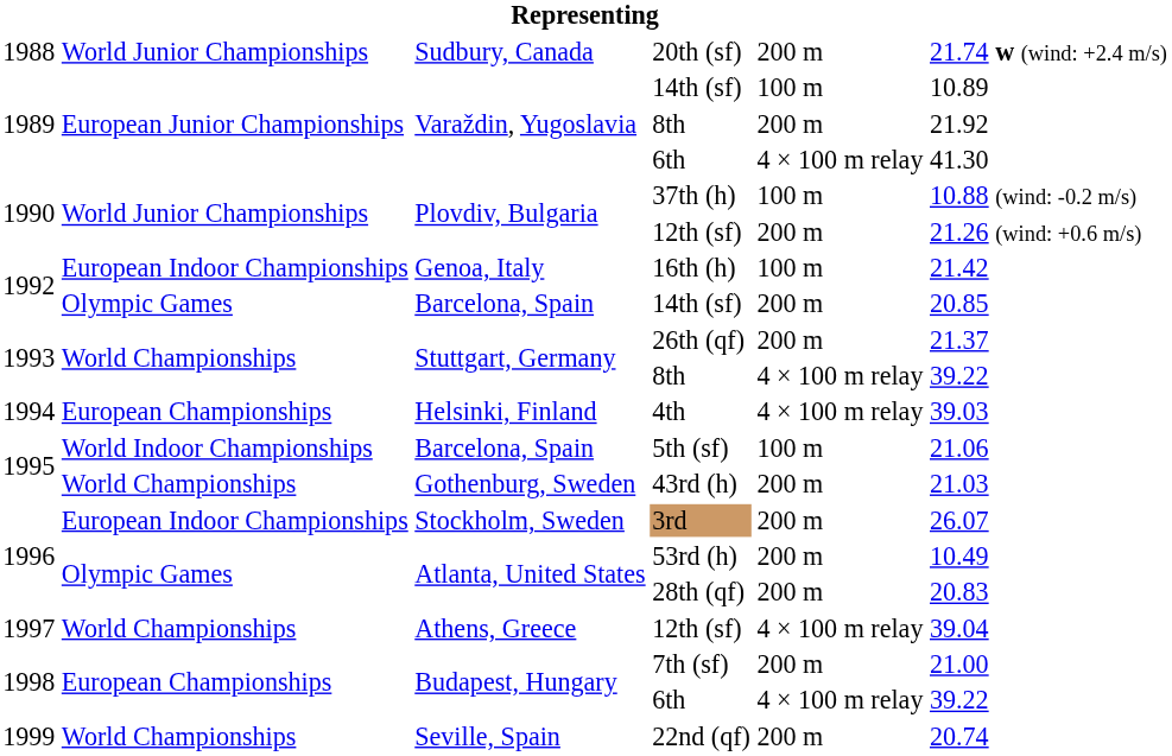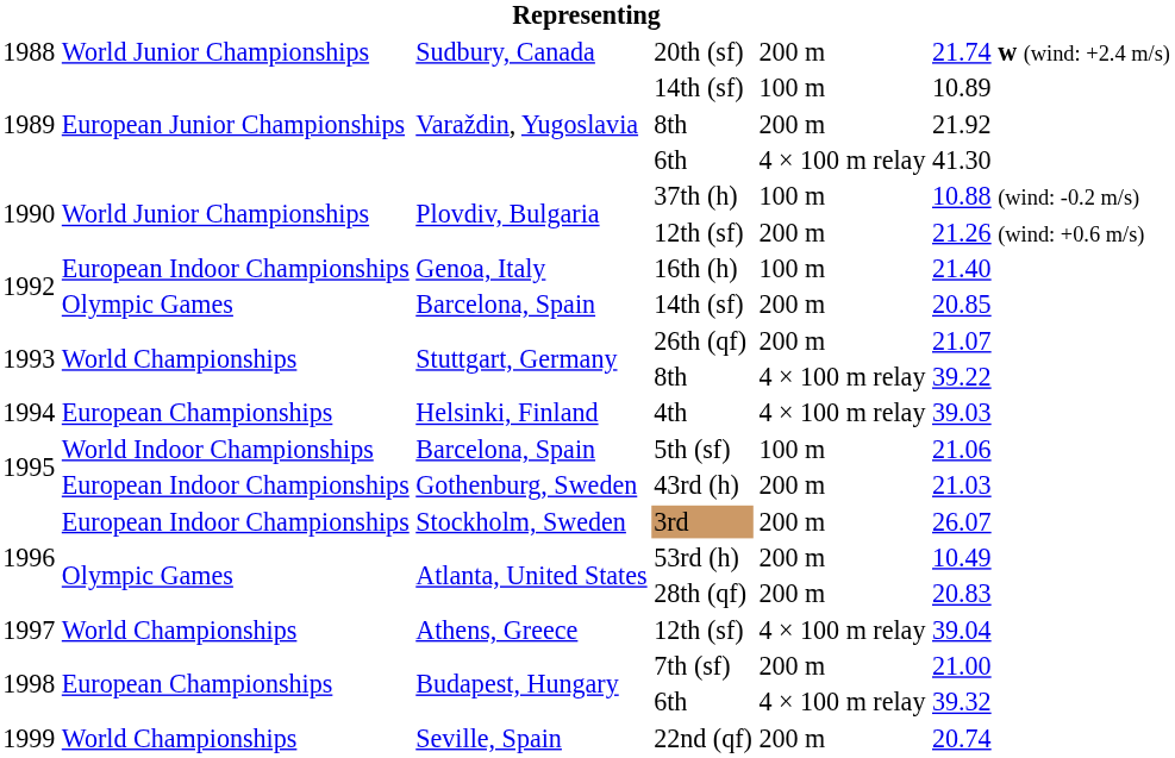16th (h) | column 6: 21.42 -> 21.40
26th (qf) | column 6: 21.37 -> 21.07
43rd (h) | column 2: World Championships -> European Indoor Championships
Budapest, Hungary / 6th | column 6: 39.22 -> 39.32
